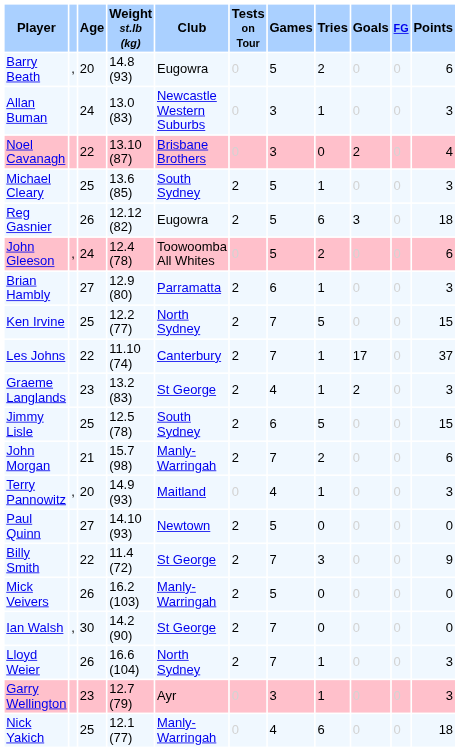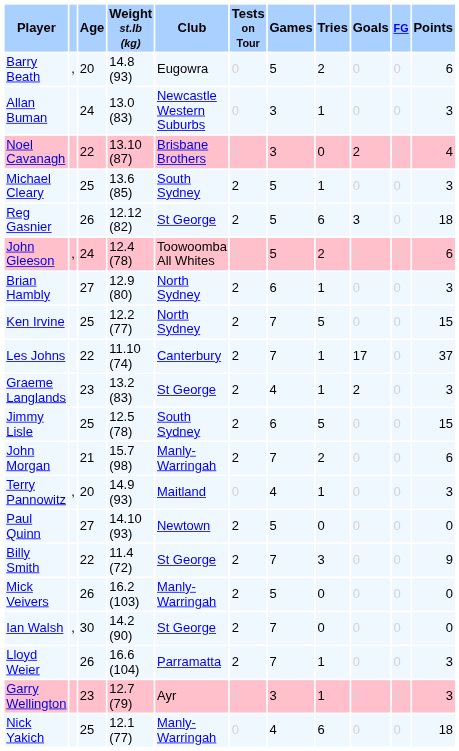Reg Gasnier | Club: Eugowra -> St George
Brian Hambly | Club: Parramatta -> North Sydney
Lloyd Weier | Club: North Sydney -> Parramatta
